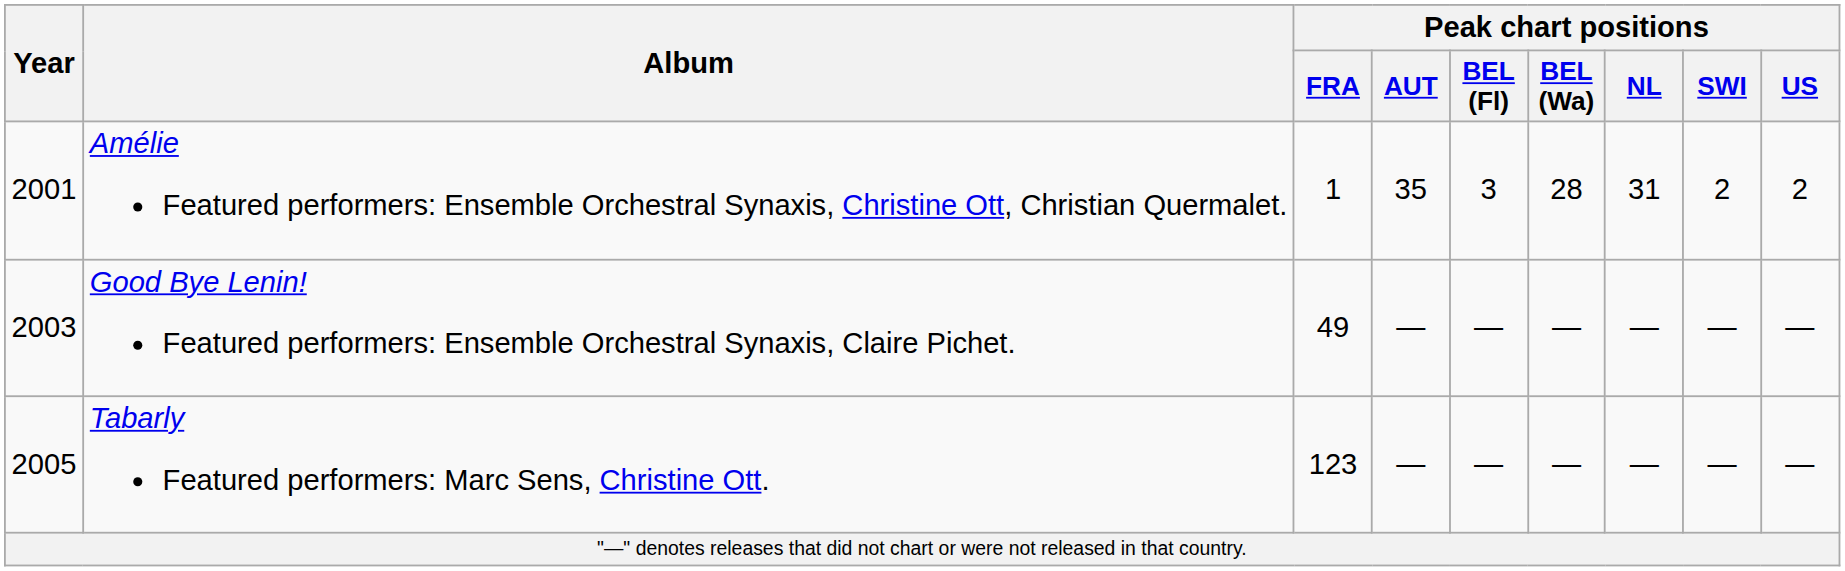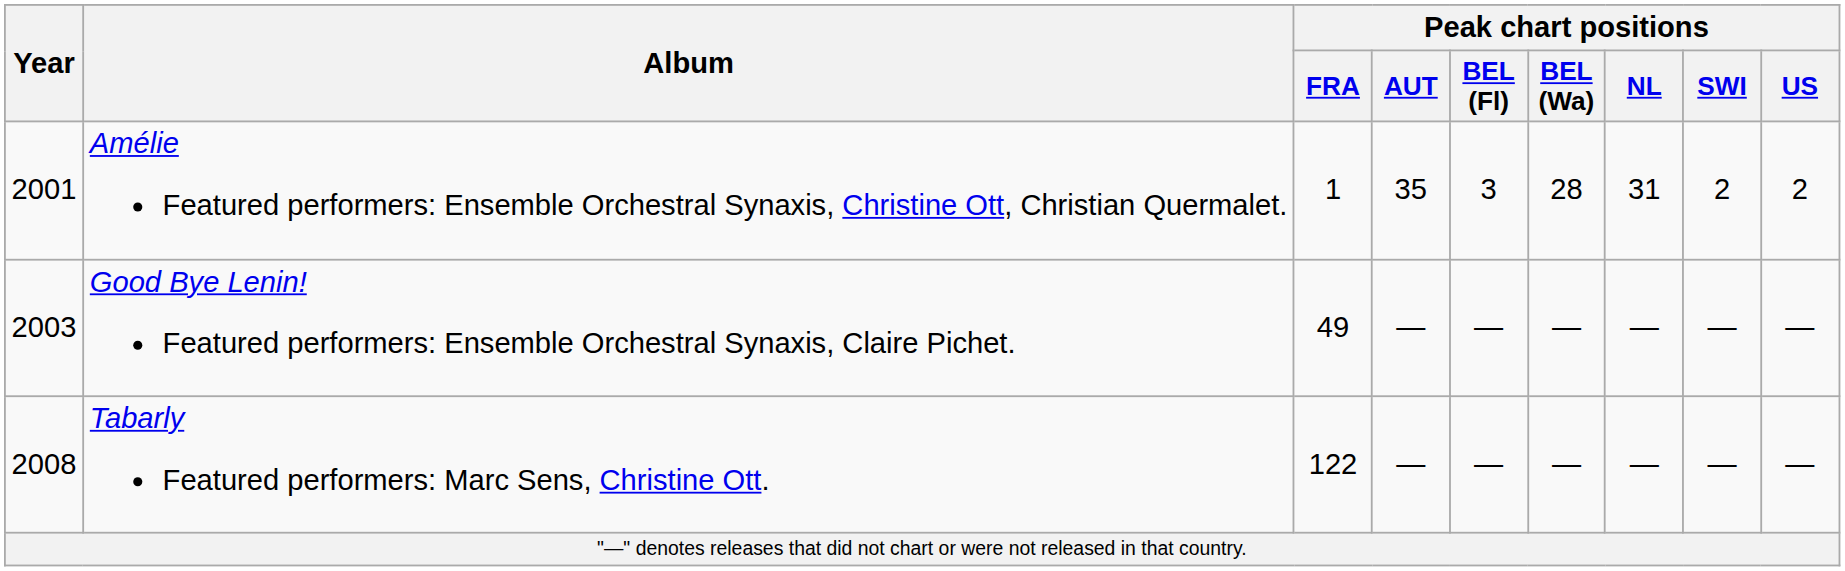Tabarly Featured performers: Marc Sens, Christine Ott. | Year: 2005 -> 2008
Tabarly Featured performers: Marc Sens, Christine Ott. | Peak chart positions / FRA: 123 -> 122
